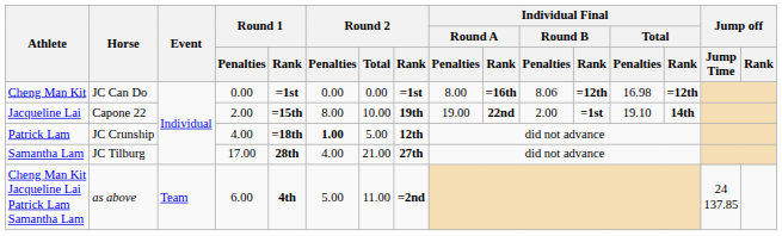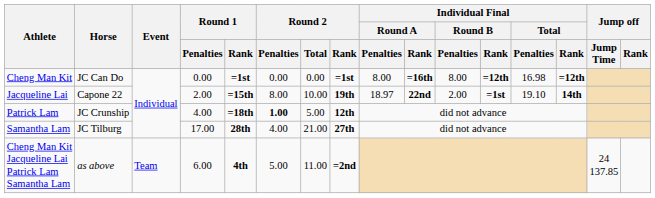Cheng Man Kit | Individual Final / Round B / Penalties: 8.06 -> 8.00
Jacqueline Lai | Individual Final / Round A / Penalties: 19.00 -> 18.97
